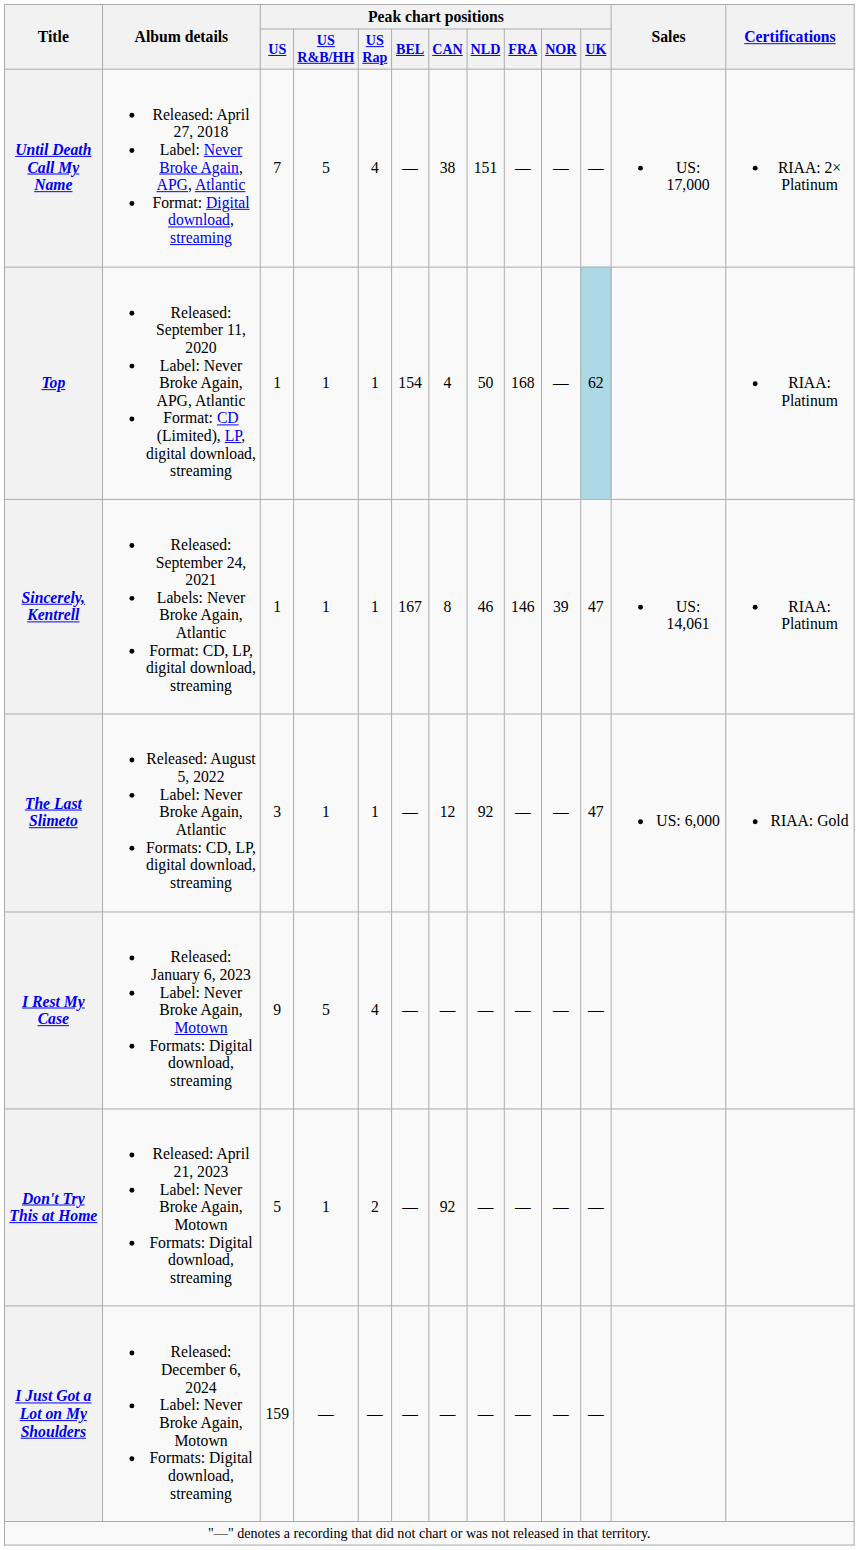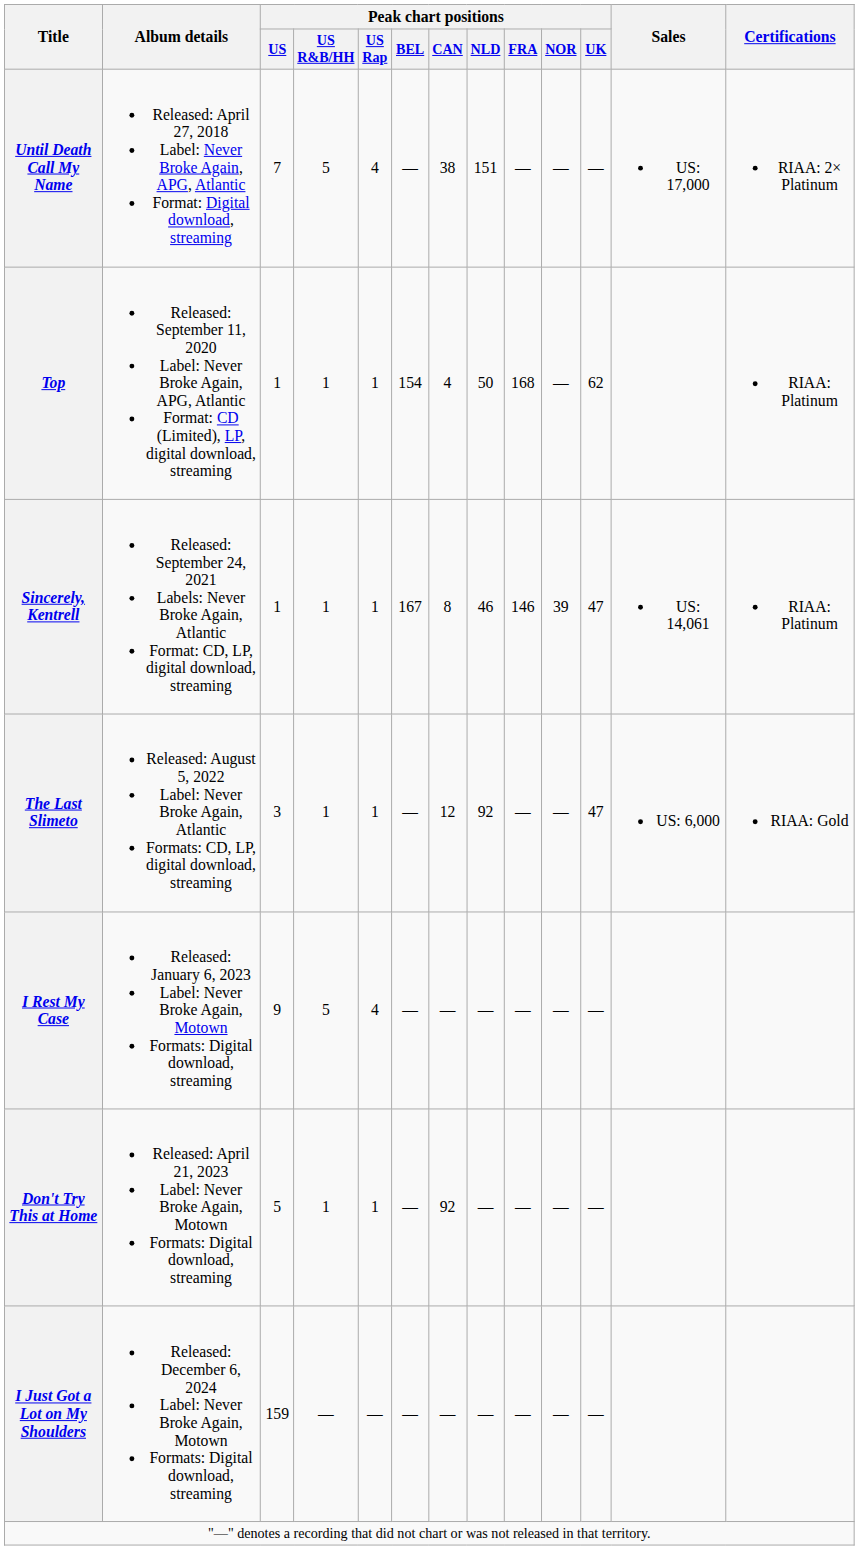Top | Peak chart positions / UK: lightblue background -> no background
Don't Try This at Home | Peak chart positions / US Rap: 2 -> 1
